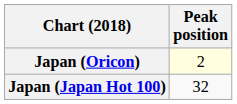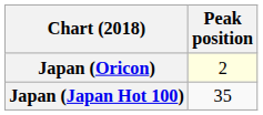Japan (Japan Hot 100) | Peak position: 32 -> 35
